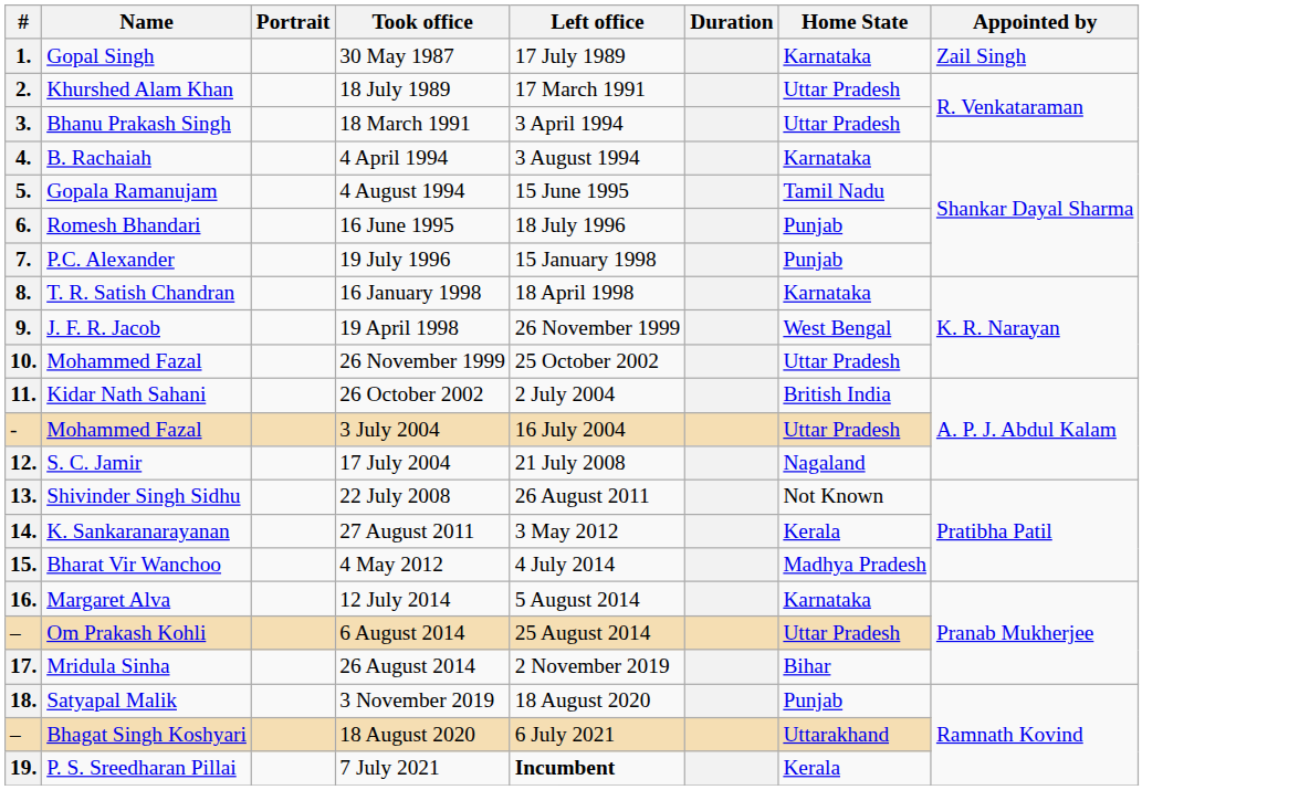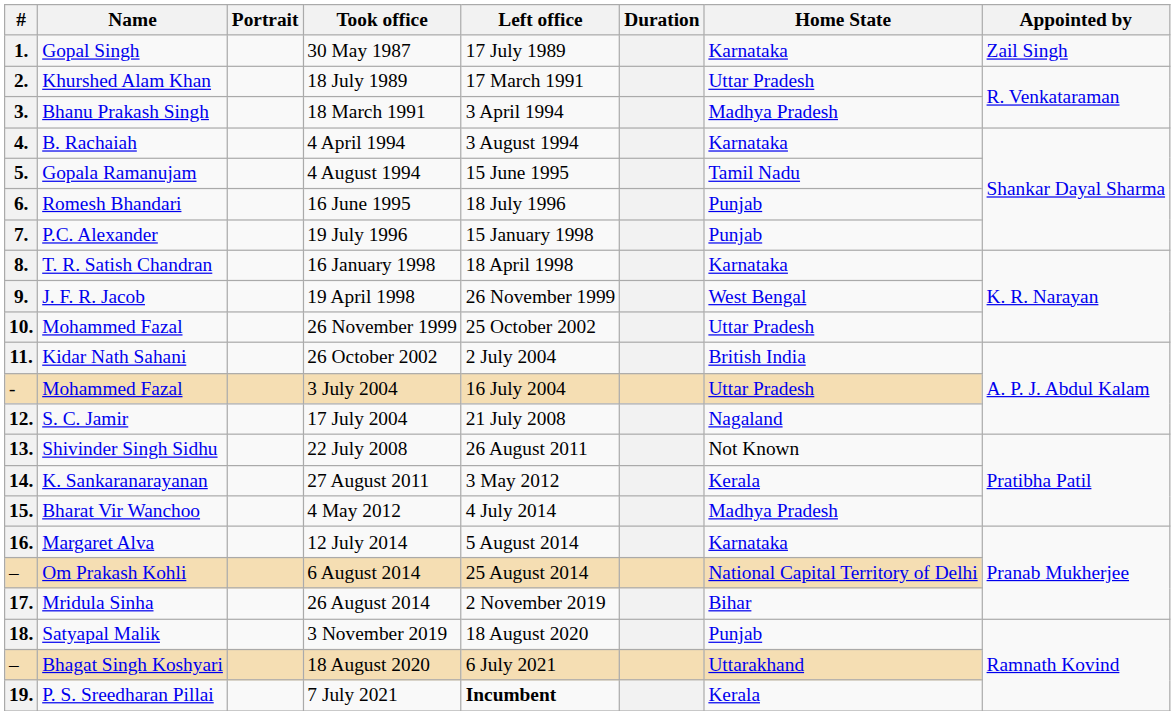18 March 1991 | Home State: Uttar Pradesh -> Madhya Pradesh
6 August 2014 | Home State: Uttar Pradesh -> National Capital Territory of Delhi
